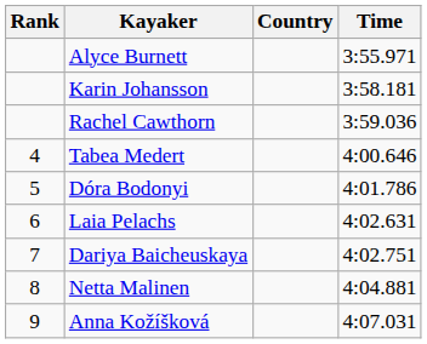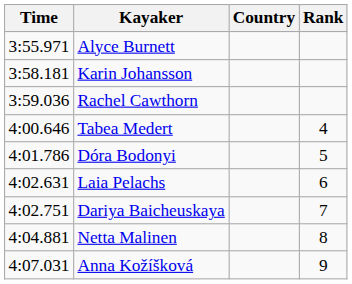columns swapped: Rank <-> Time
